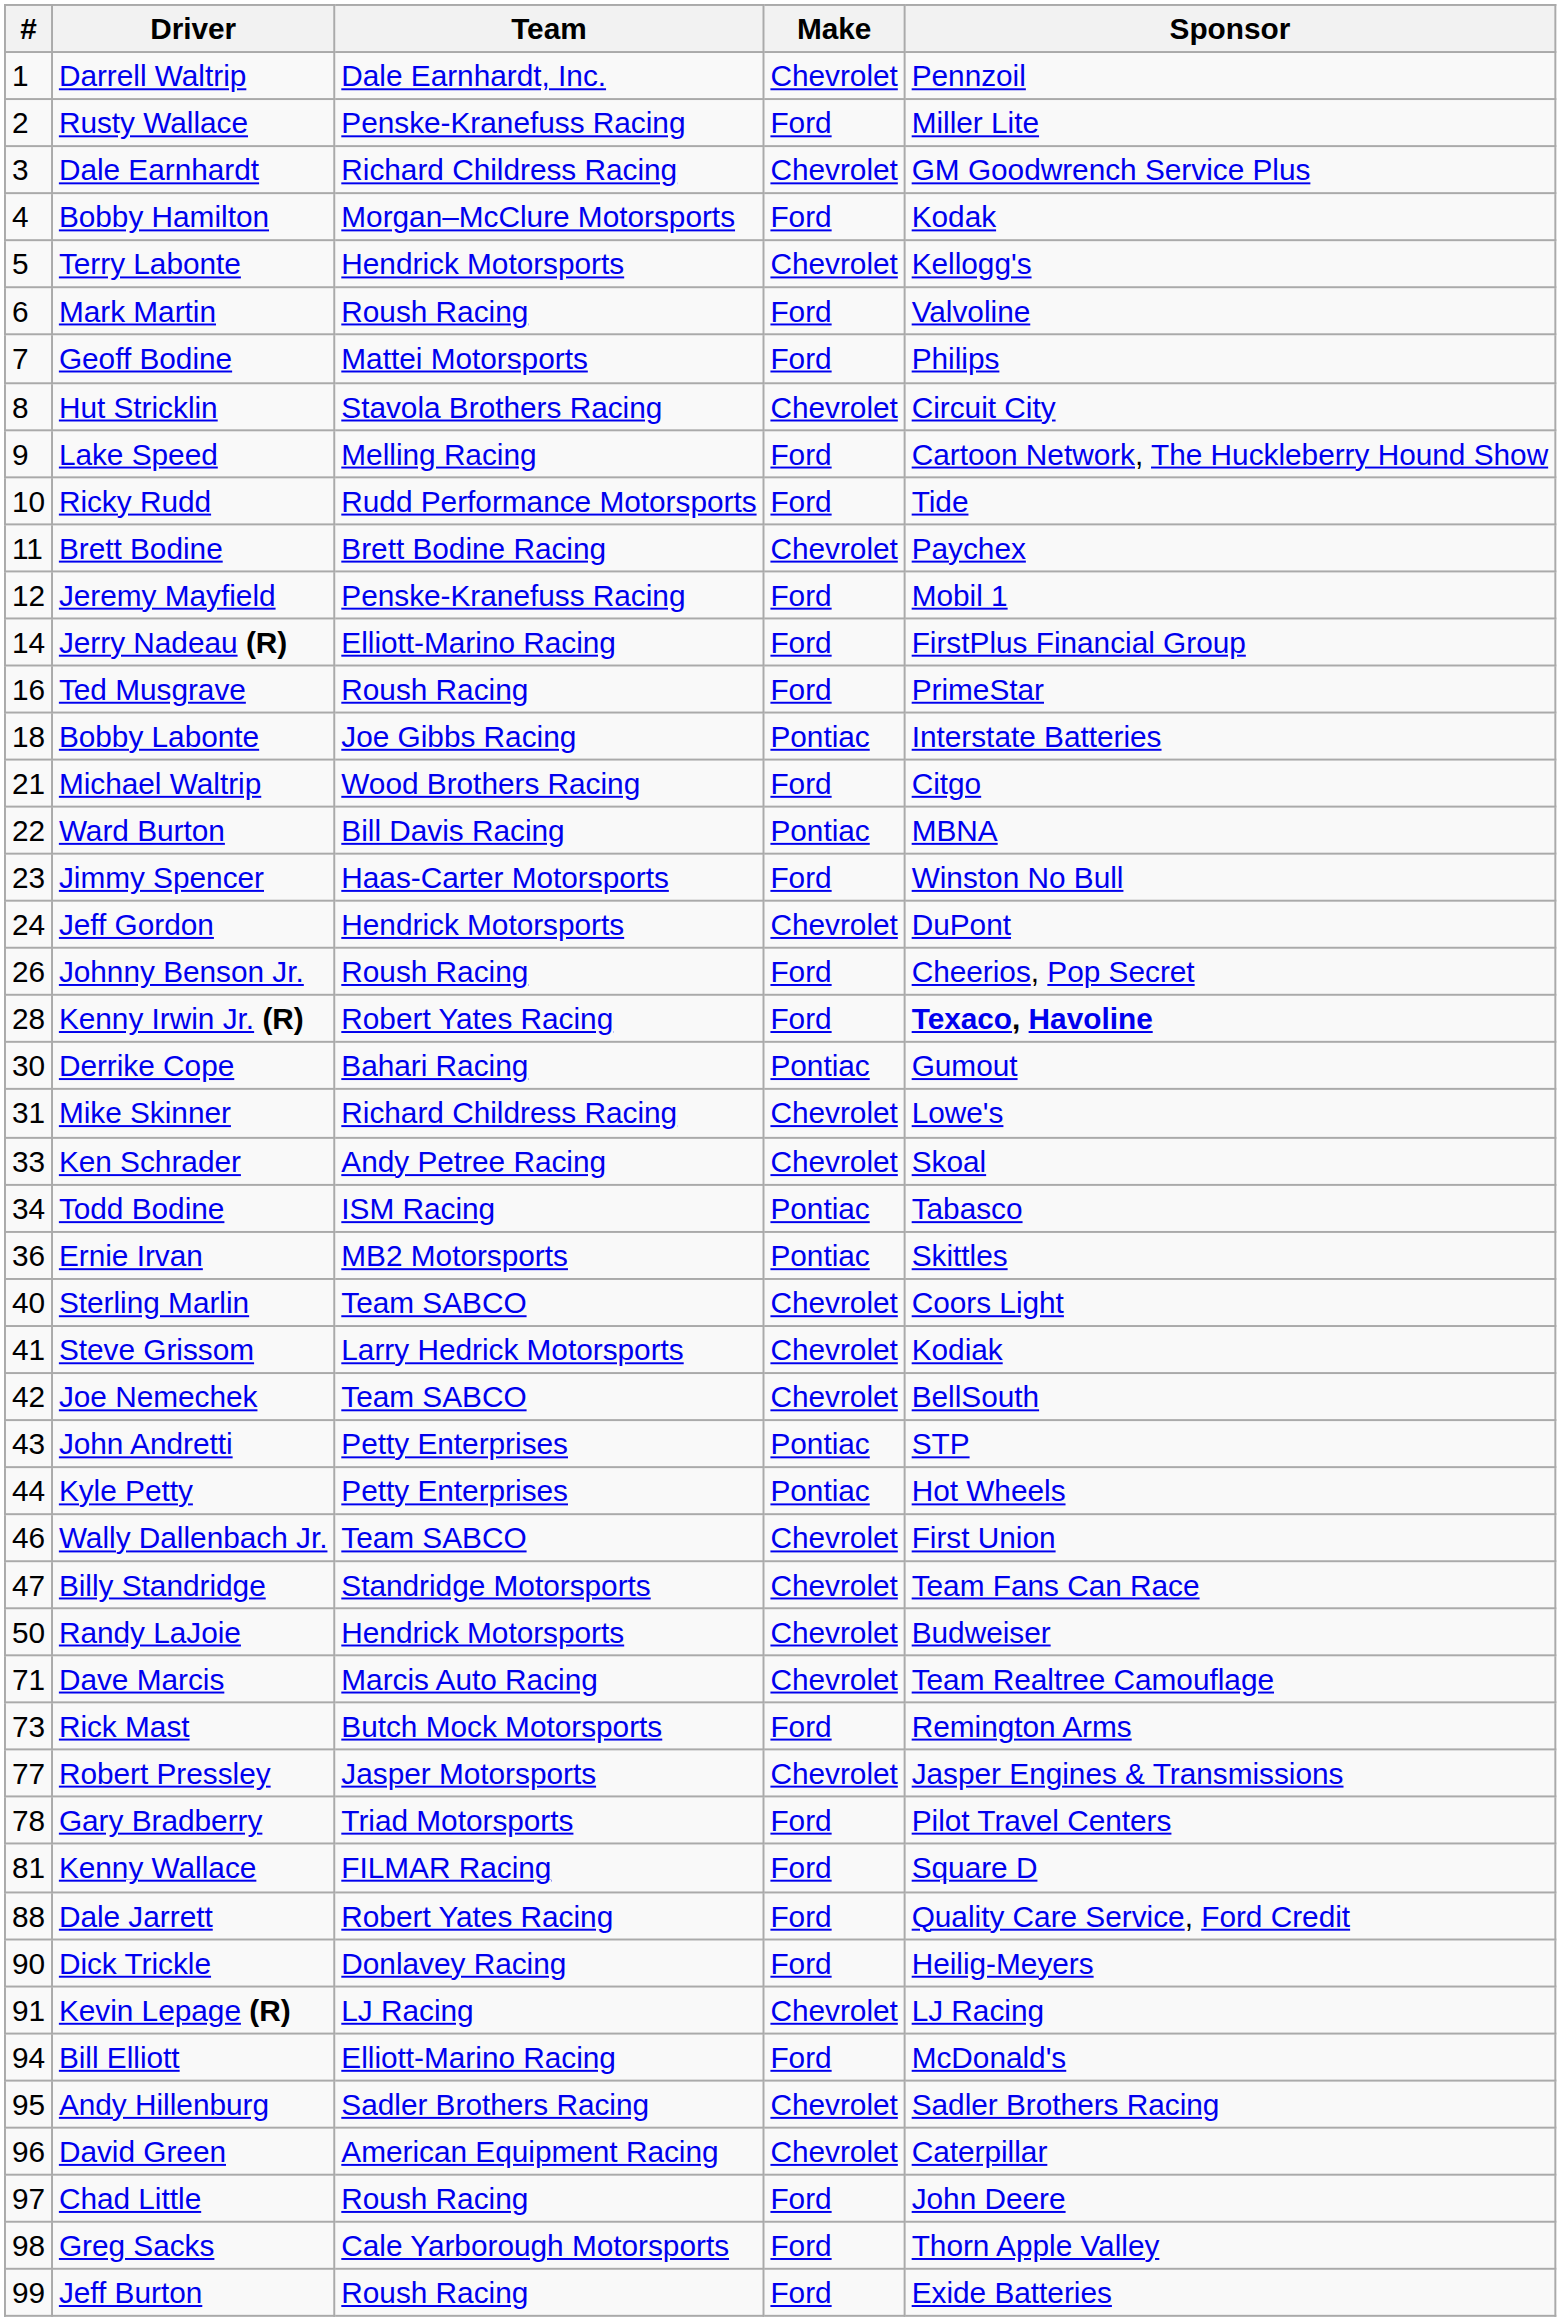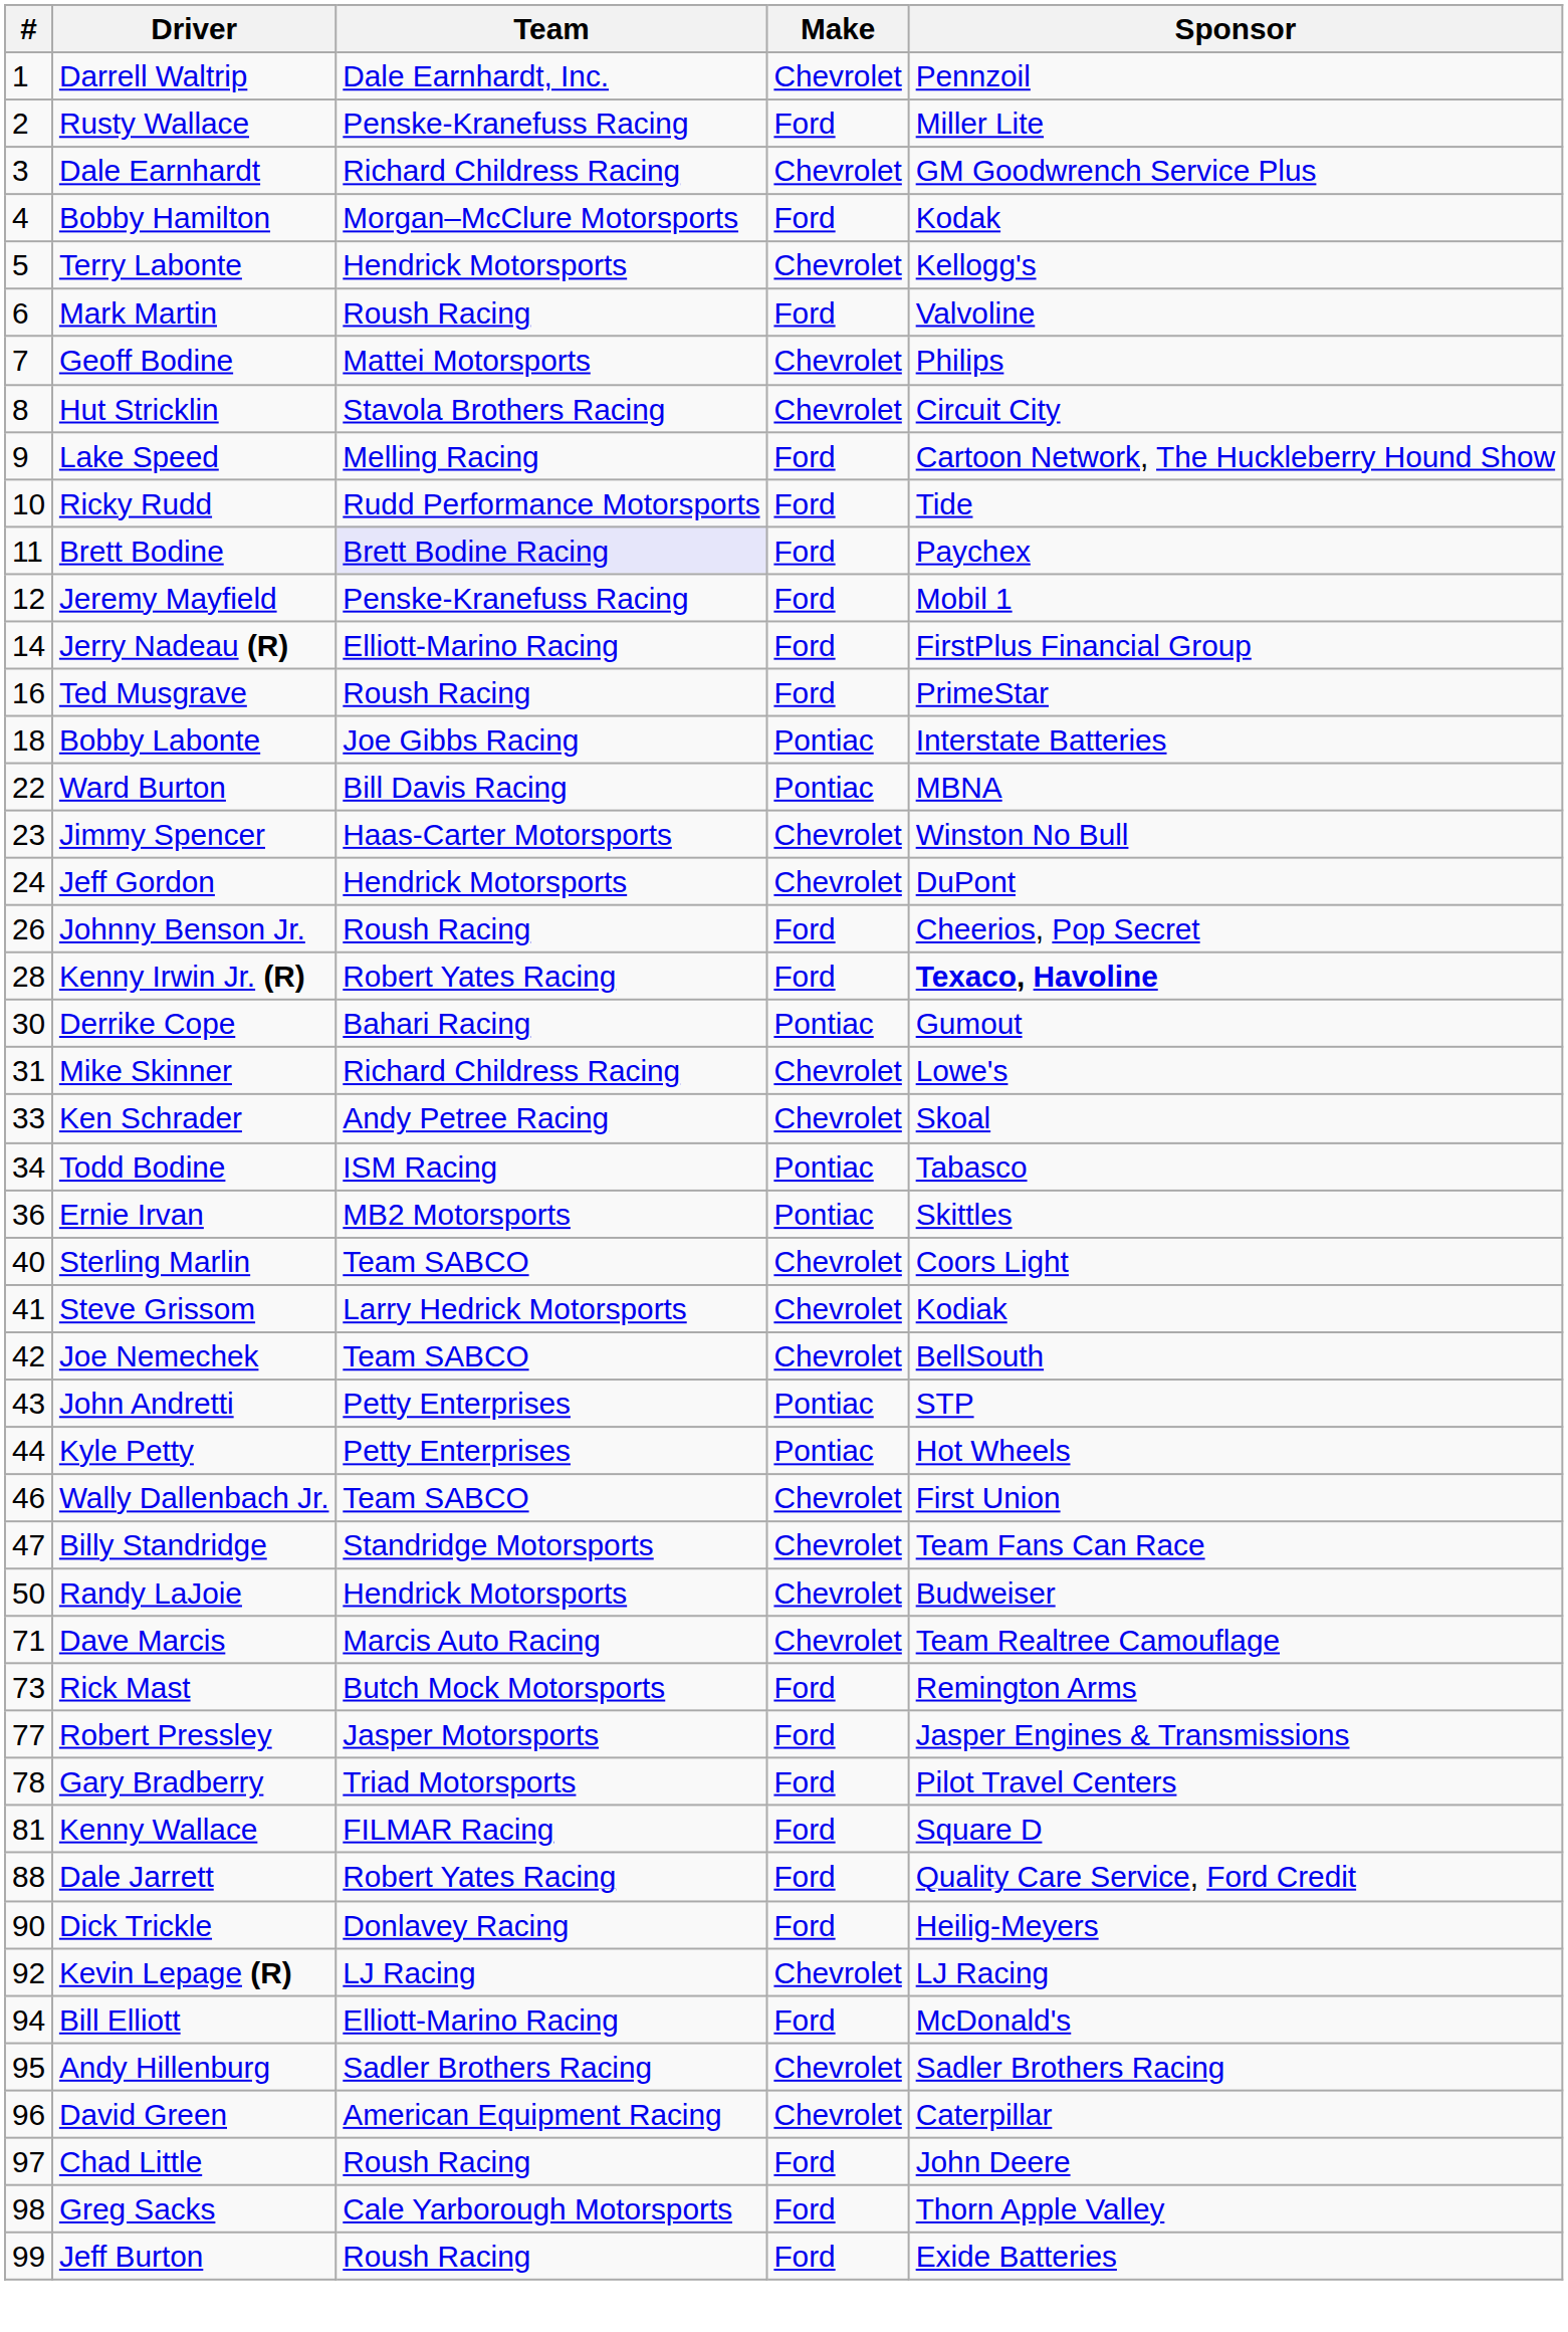Geoff Bodine | Make: Ford -> Chevrolet
Brett Bodine | Team: no background -> lavender background
Brett Bodine | Make: Chevrolet -> Ford
- row: 21 | Michael Waltrip | Wood Brothers Racing | Ford | Citgo
Jimmy Spencer | Make: Ford -> Chevrolet
Robert Pressley | Make: Chevrolet -> Ford
Kevin Lepage (R) | #: 91 -> 92
